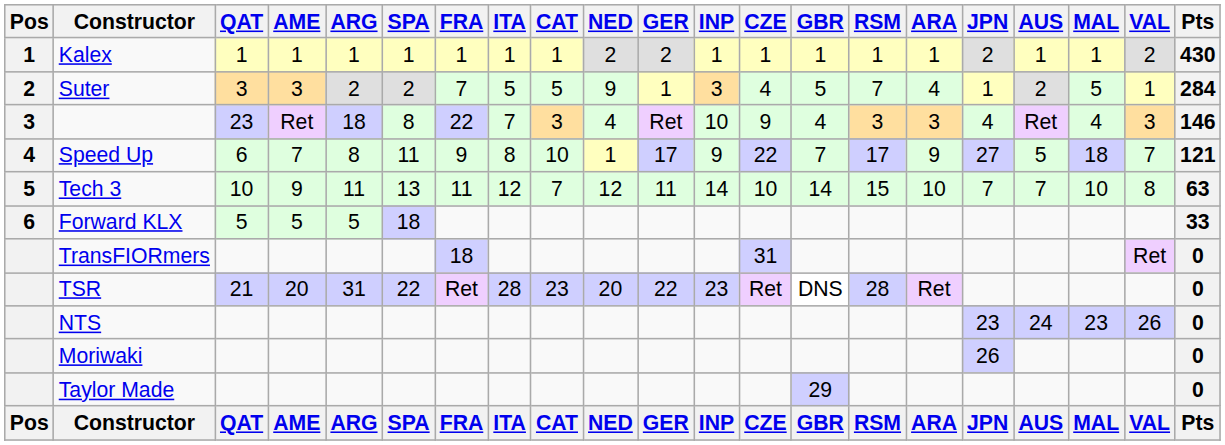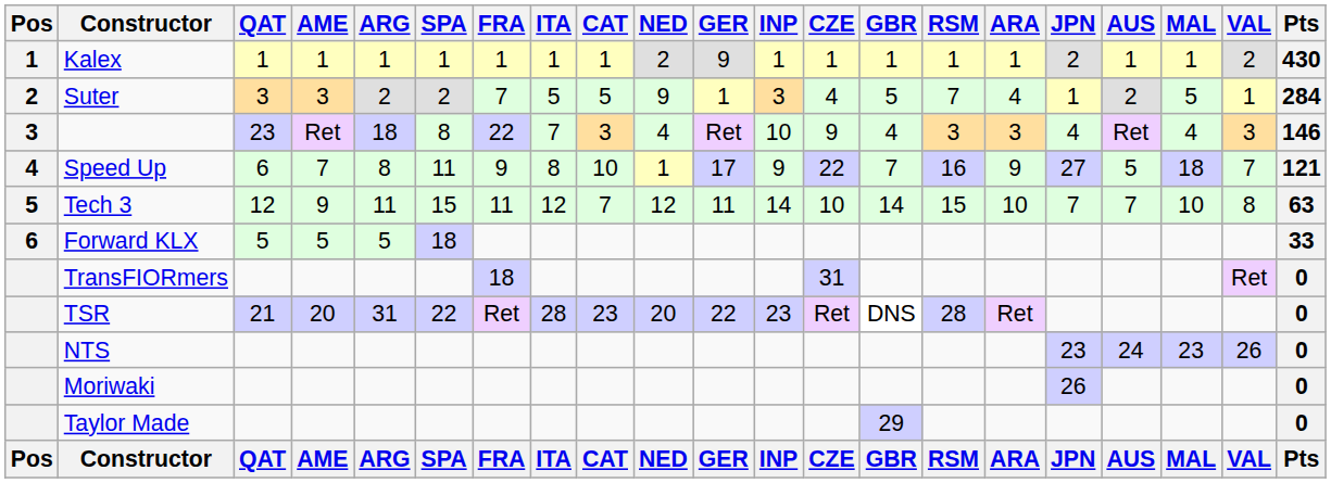Kalex | GER: 2 -> 9
Speed Up | RSM: 17 -> 16
Tech 3 | QAT: 10 -> 12
Tech 3 | SPA: 13 -> 15
